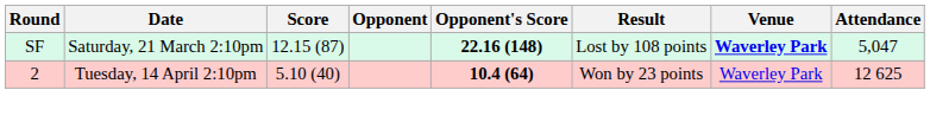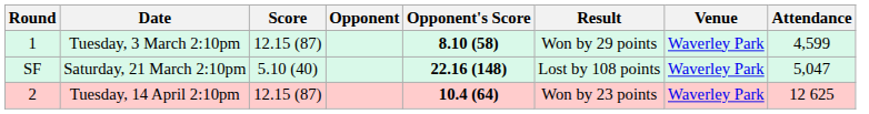+ row: 1 | Tuesday, 3 March 2:10pm | 12.15 (87) | 8.10 (58) | Won by 29 points | Waverley Park | 4,599
Saturday, 21 March 2:10pm | Score: 12.15 (87) -> 5.10 (40)
Saturday, 21 March 2:10pm | Venue: bold -> normal
Tuesday, 14 April 2:10pm | Score: 5.10 (40) -> 12.15 (87)
